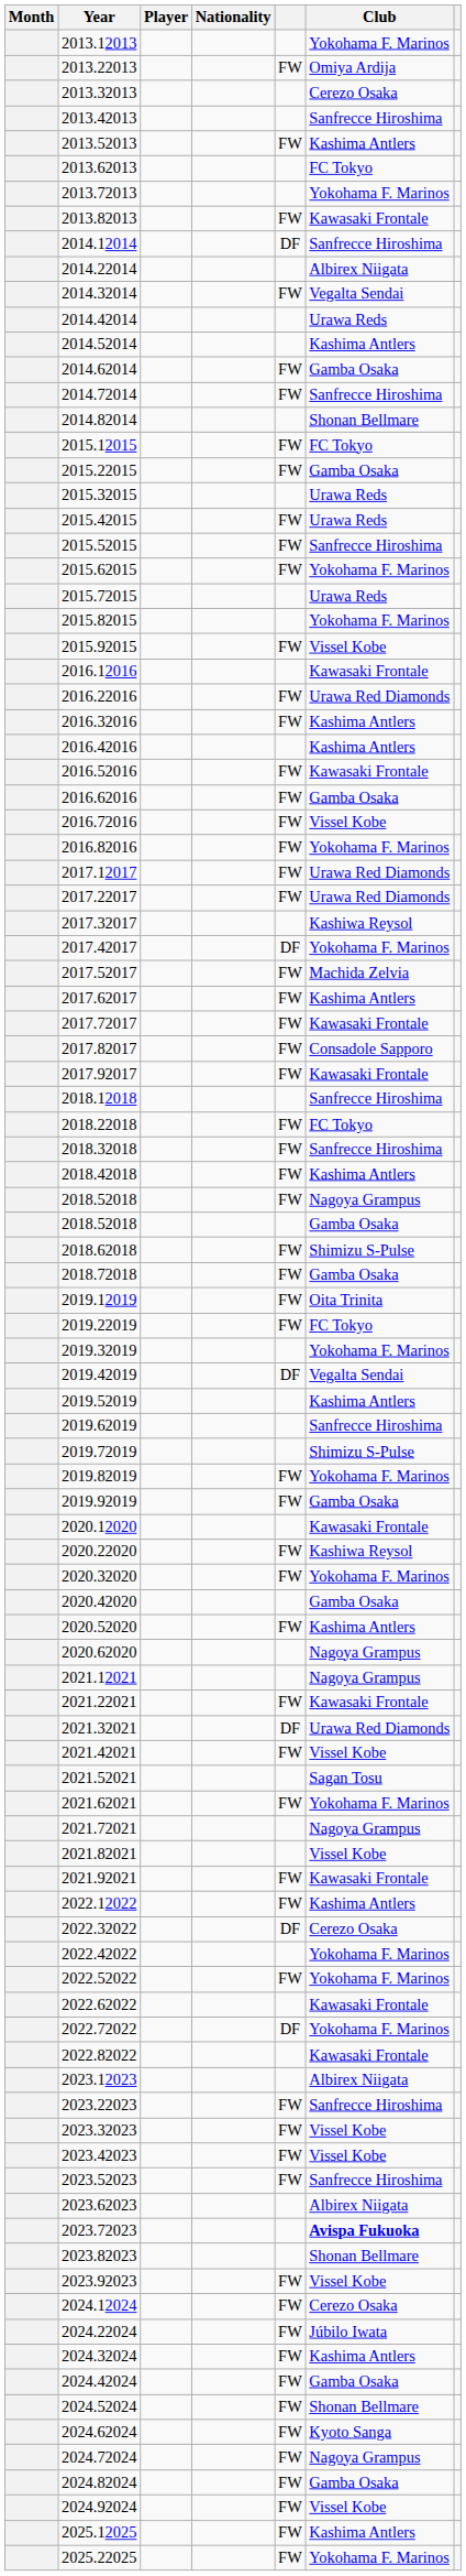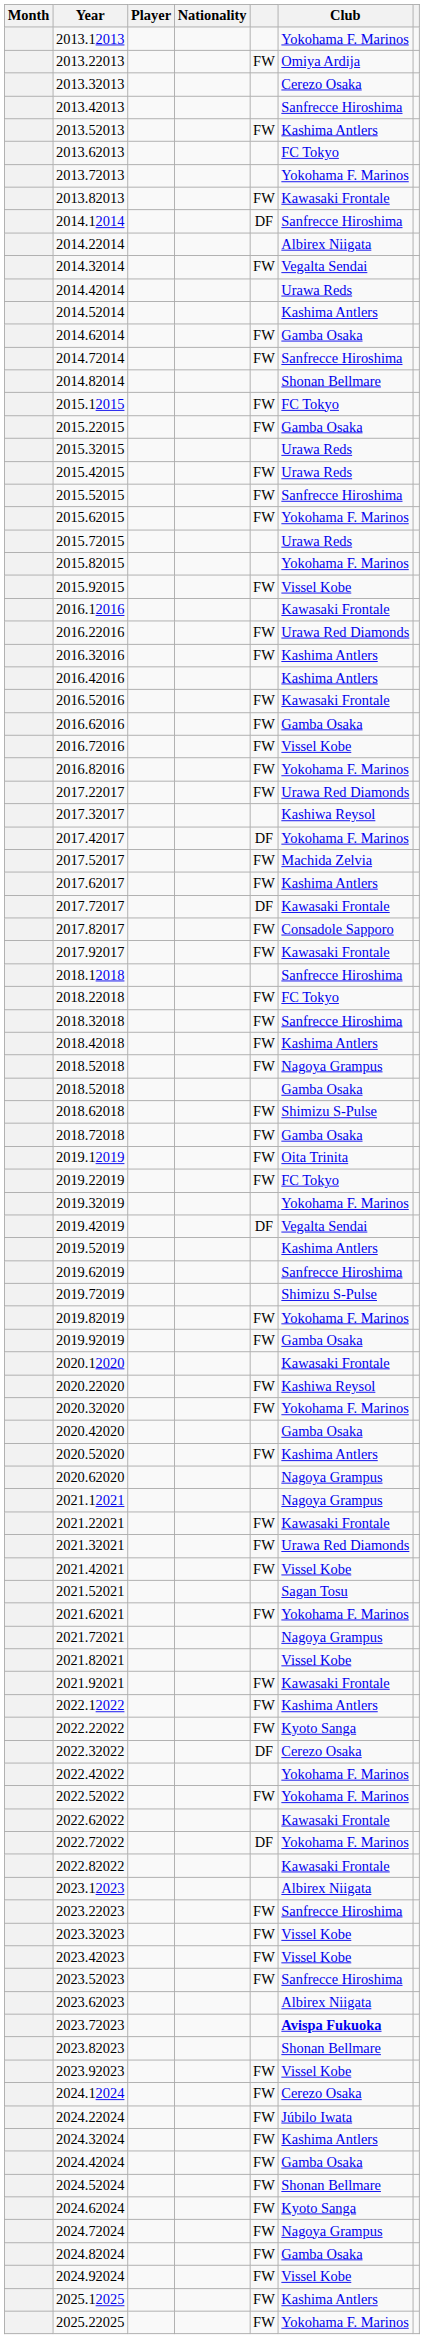- row: 2017.12017 | FW | Urawa Red Diamonds
2017.72017 | column 5: FW -> DF
2021.32021 | column 5: DF -> FW
+ row: 2022.22022 | FW | Kyoto Sanga
